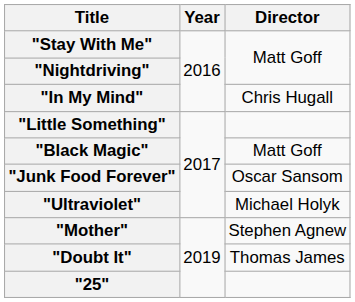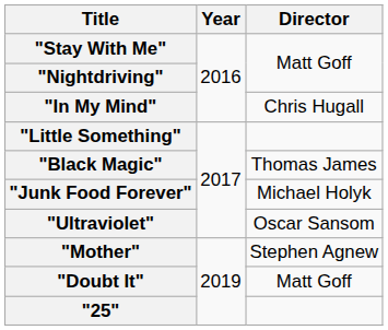"Black Magic" | Director: Matt Goff -> Thomas James
"Junk Food Forever" | Director: Oscar Sansom -> Michael Holyk
"Ultraviolet" | Director: Michael Holyk -> Oscar Sansom
"Doubt It" | Director: Thomas James -> Matt Goff
